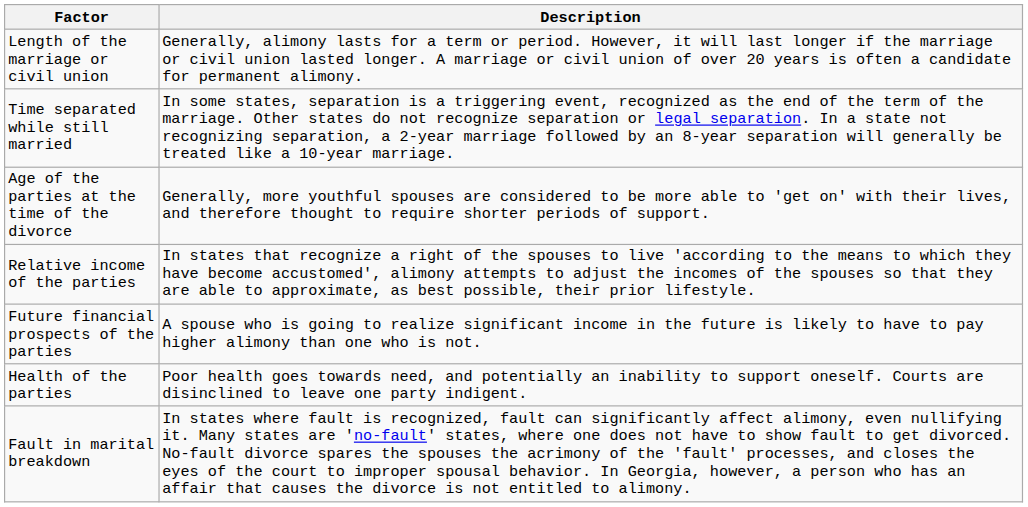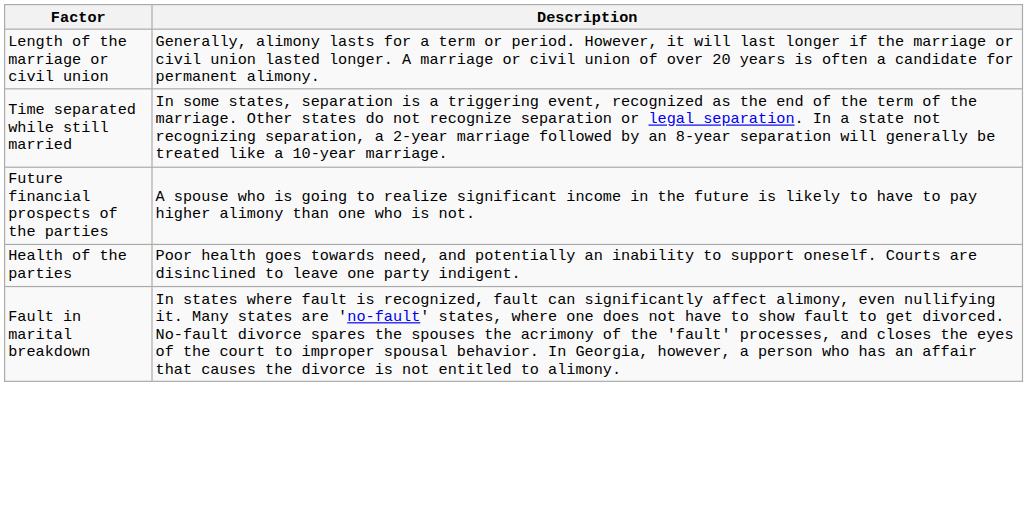- row: Age of the parties at the time of the divorce | Generally, more youthful spouses are considered to be more able to 'get on' with their lives, and therefore thought to require shorter periods of support.
- row: Relative income of the parties | In states that recognize a right of the spouses to live 'according to the means to which they have become accustomed', alimony attempts to adjust the incomes of the spouses so that they are able to approximate, as best possible, their prior lifestyle.
